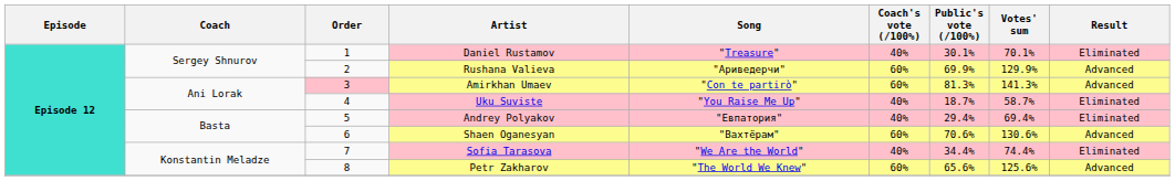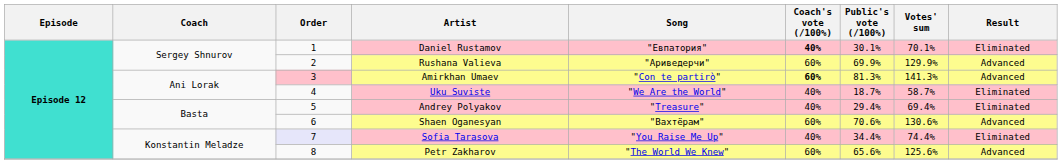Daniel Rustamov | Song: "Treasure" -> "Евпатория"
Daniel Rustamov | Coach's vote (/100%): normal -> bold
Amirkhan Umaev | Coach's vote (/100%): normal -> bold
Uku Suviste | Song: "You Raise Me Up" -> "We Are the World"
Andrey Polyakov | Song: "Евпатория" -> "Treasure"
Sofia Tarasova | Order: no background -> lavender background
Sofia Tarasova | Song: "We Are the World" -> "You Raise Me Up"
